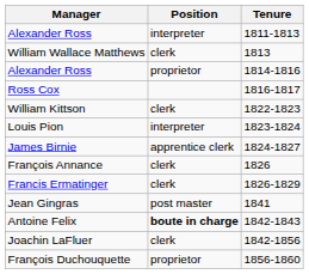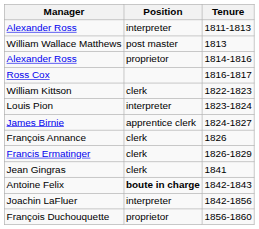William Wallace Matthews | Position: clerk -> post master
Jean Gingras | Position: post master -> clerk
Joachin LaFluer | Position: clerk -> interpreter
